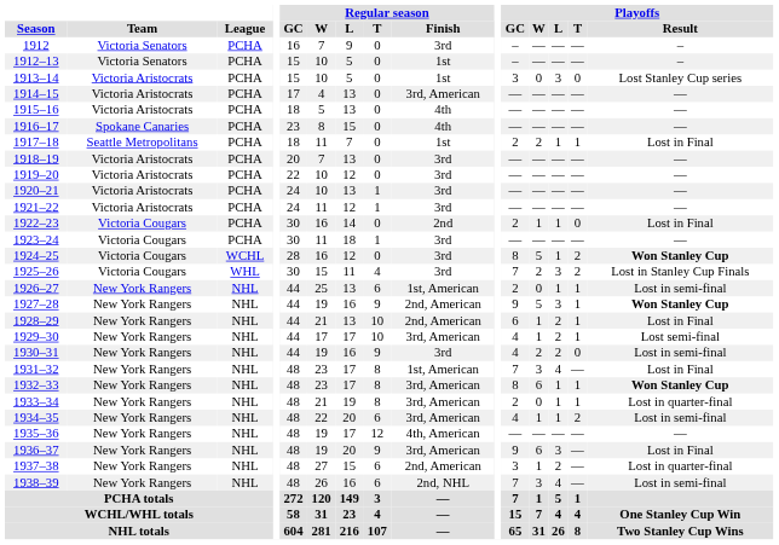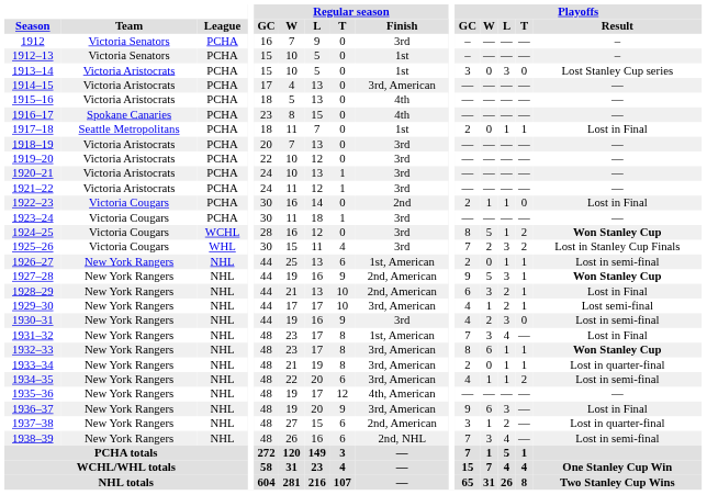1917–18 | Playoffs / W: 2 -> 0
1928–29 | Playoffs / W: 1 -> 3
1930–31 | Playoffs / L: 2 -> 3
